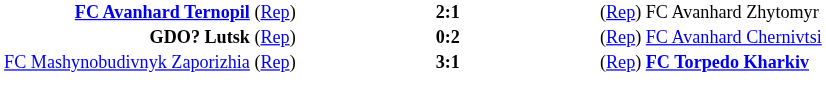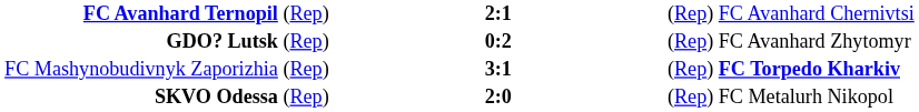FC Avanhard Ternopil (Rep) | column 3: (Rep) FC Avanhard Zhytomyr -> (Rep) FC Avanhard Chernivtsi
GDO? Lutsk (Rep) | column 3: (Rep) FC Avanhard Chernivtsi -> (Rep) FC Avanhard Zhytomyr
+ row: SKVO Odessa (Rep) | 2:0 | (Rep) FC Metalurh Nikopol
